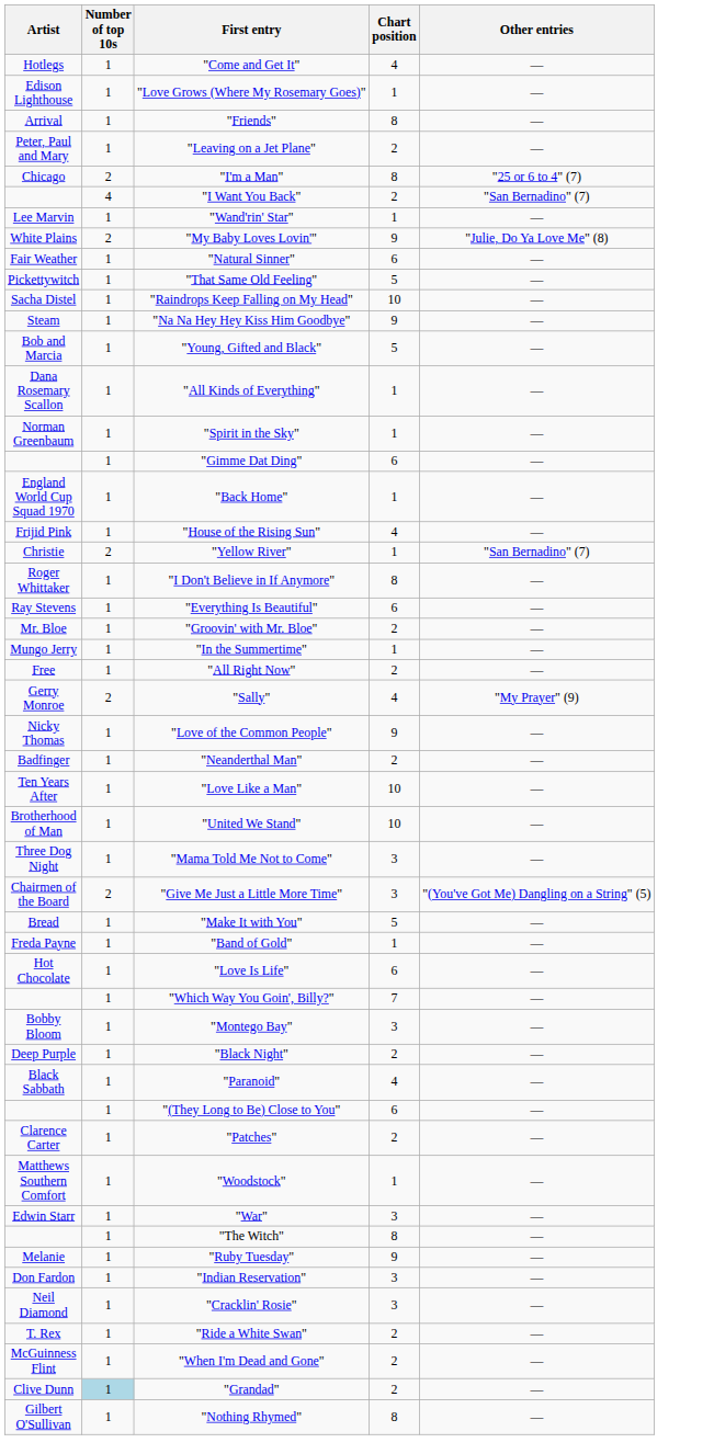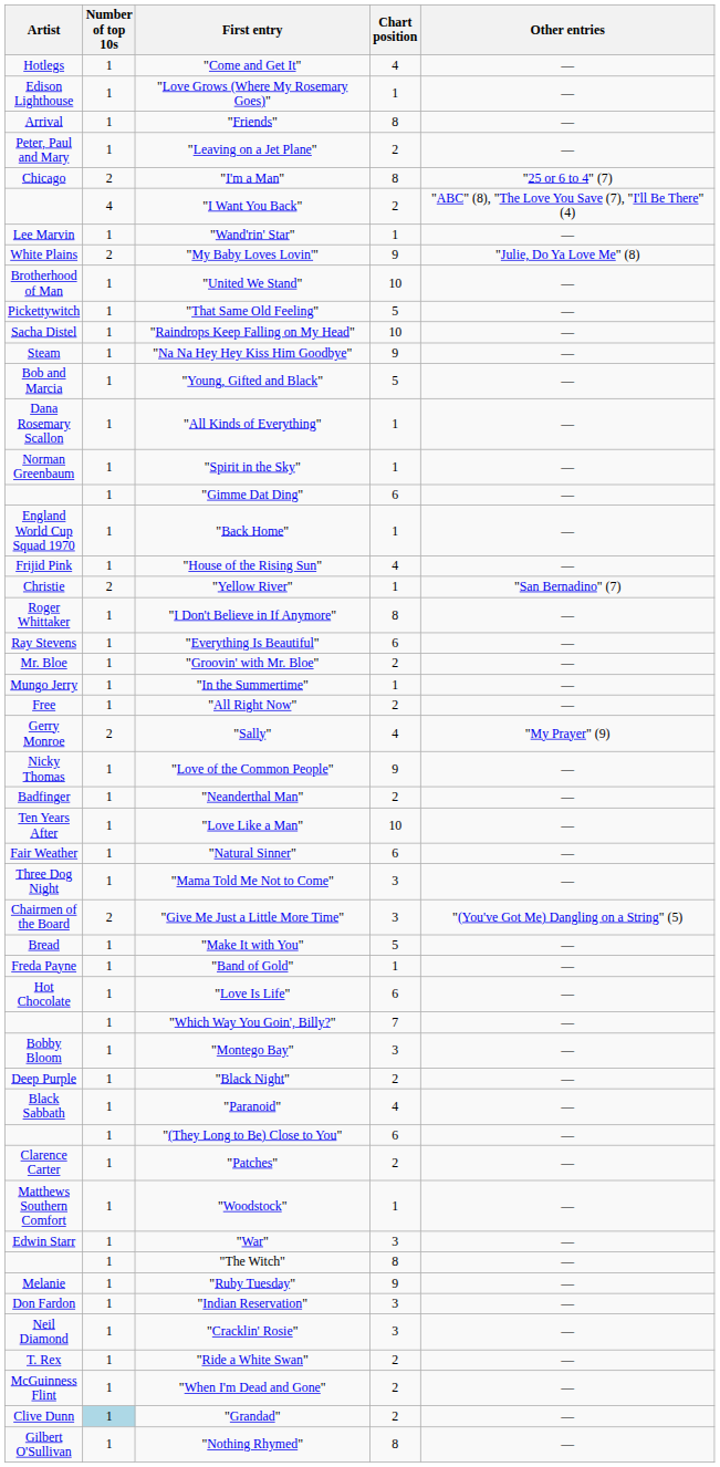"I Want You Back" | Other entries: "San Bernadino" (7) -> "ABC" (8), "The Love You Save (7), "I'll Be There" (4)
rows swapped: "United We Stand" <-> "Natural Sinner"
